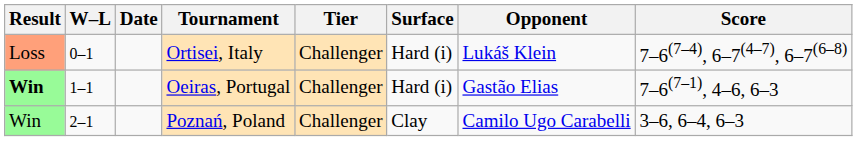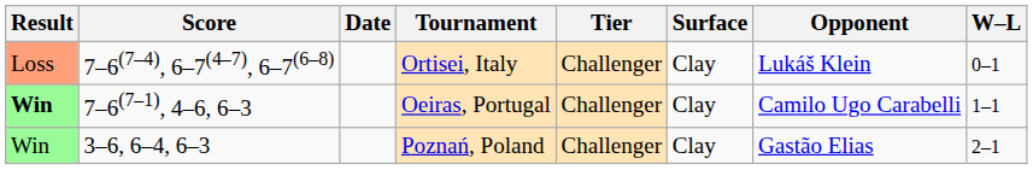columns swapped: W–L <-> Score
Ortisei, Italy | Surface: Hard (i) -> Clay
Oeiras, Portugal | Surface: Hard (i) -> Clay
Oeiras, Portugal | Opponent: Gastão Elias -> Camilo Ugo Carabelli
Poznań, Poland | Opponent: Camilo Ugo Carabelli -> Gastão Elias
